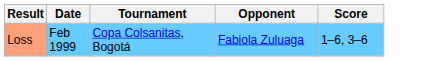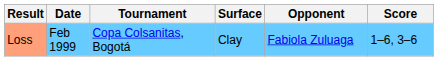+ column: Surface | Clay
